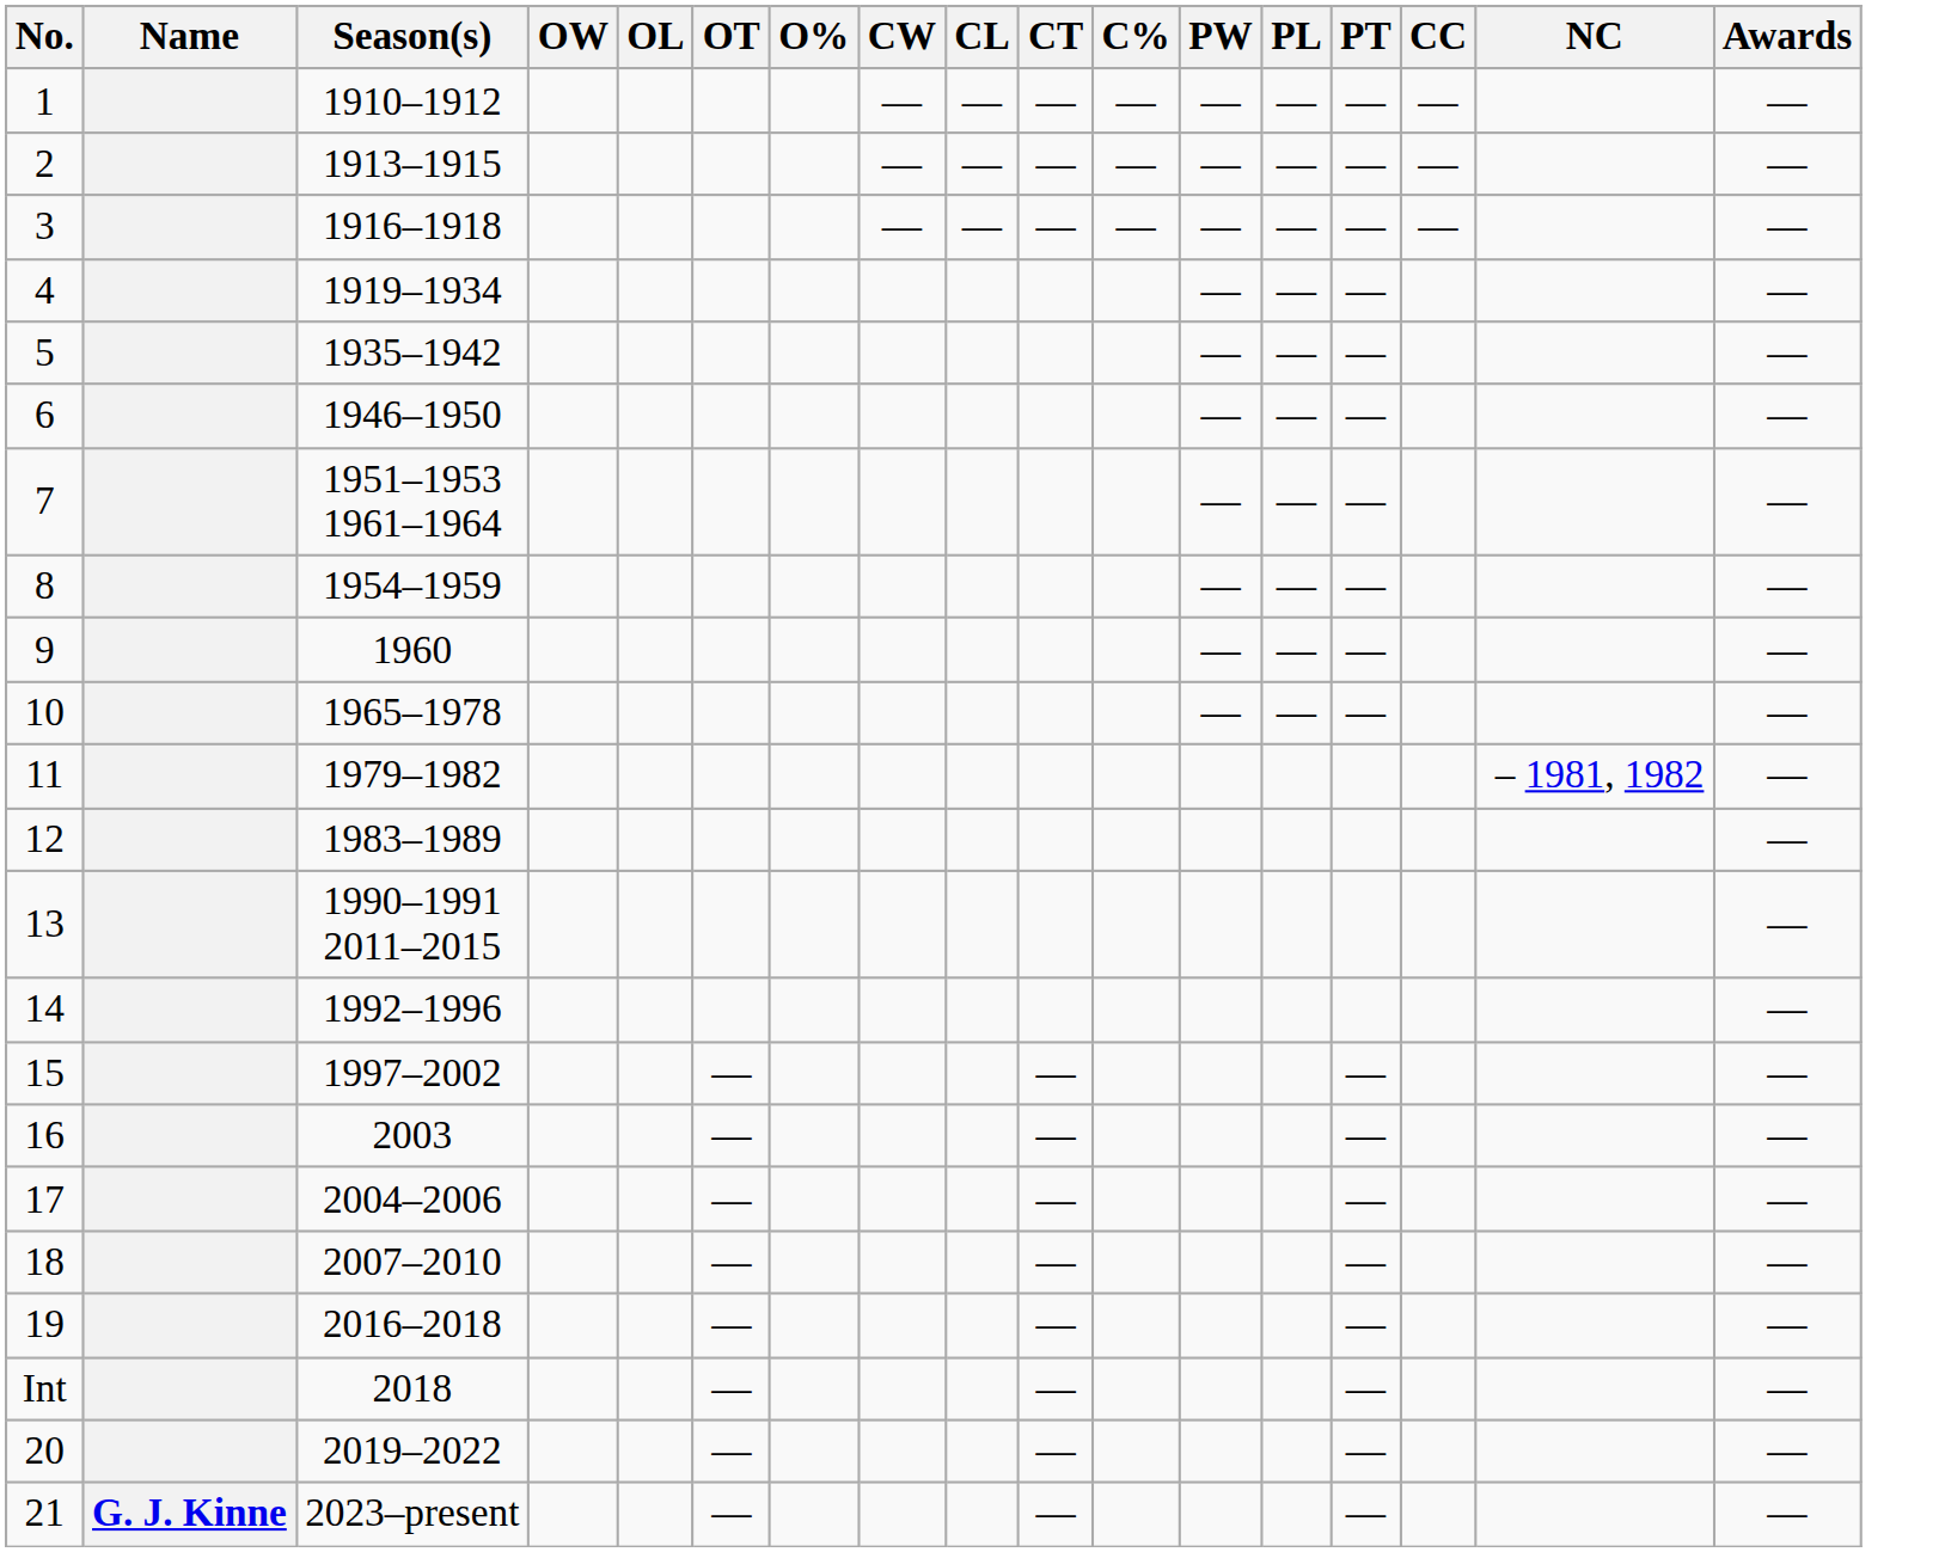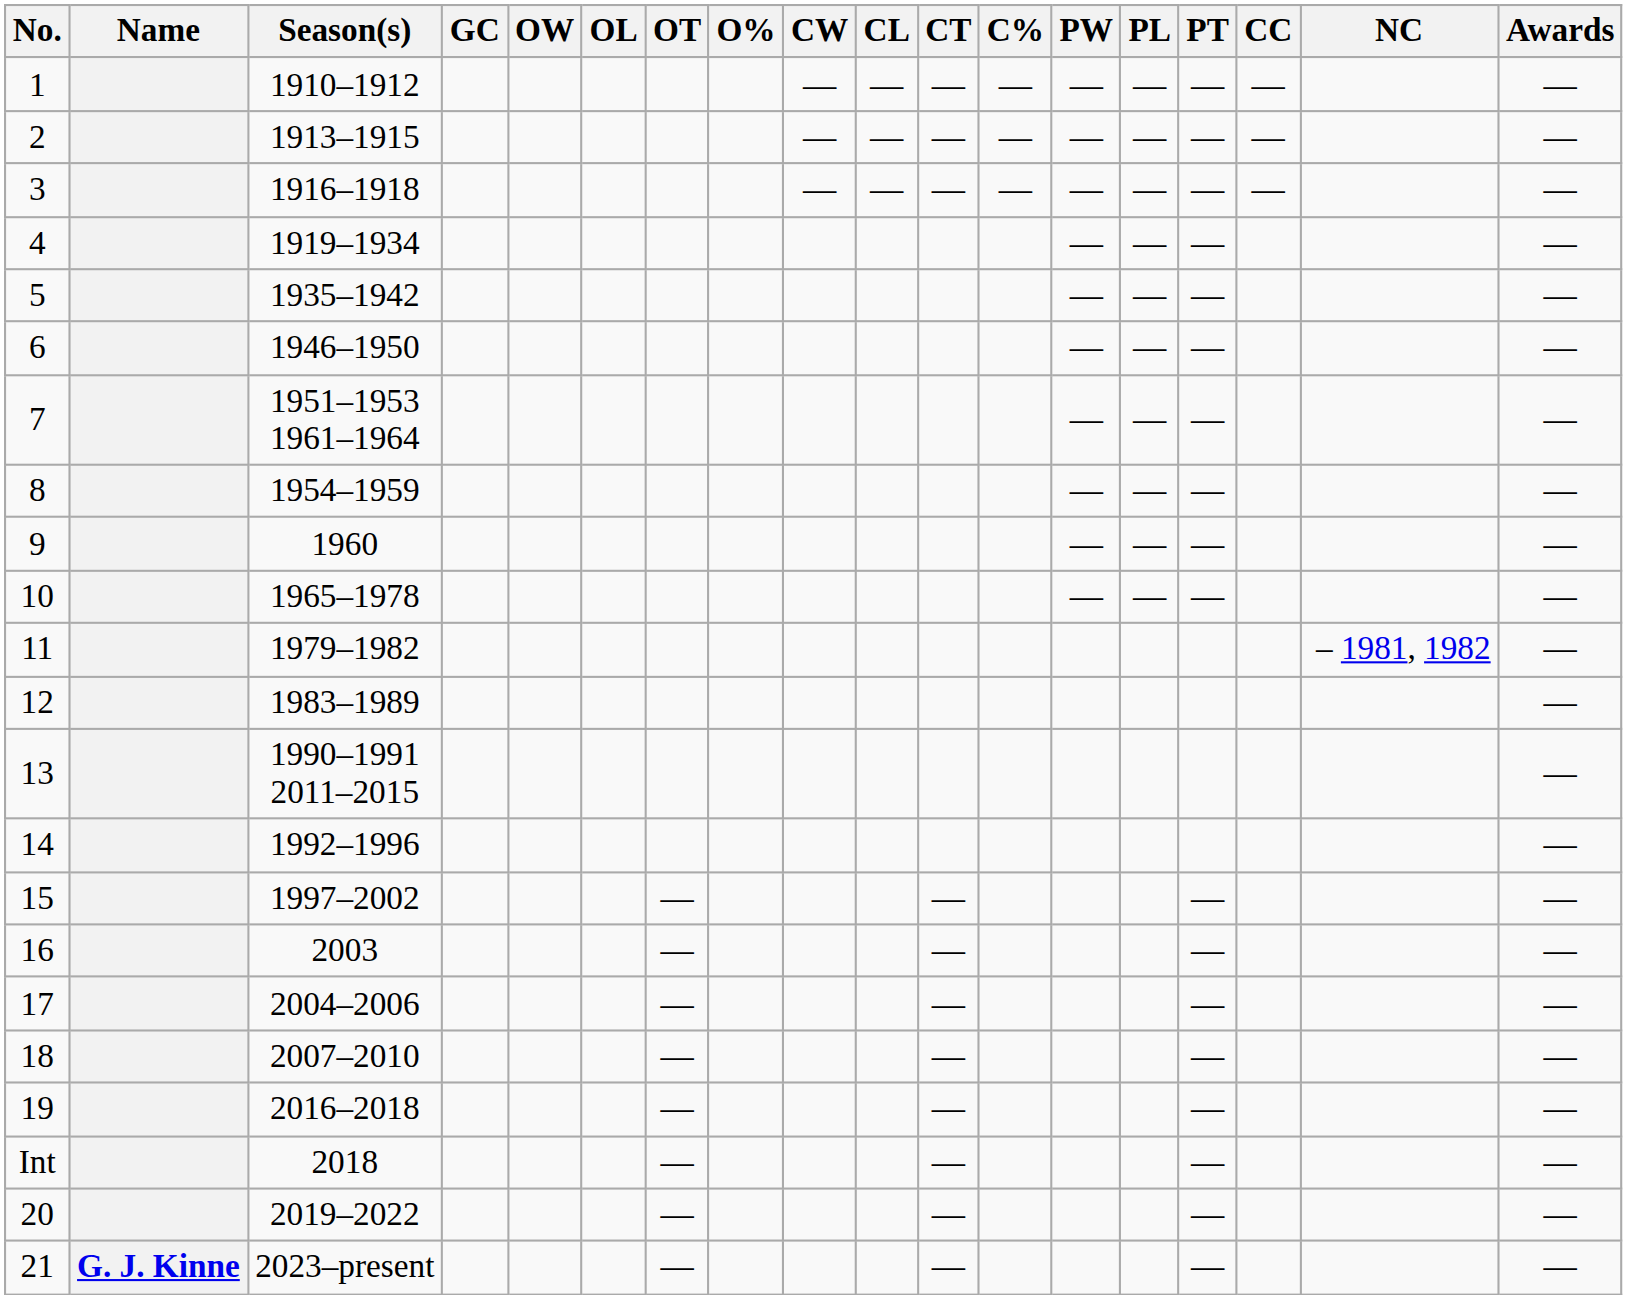+ column: GC
